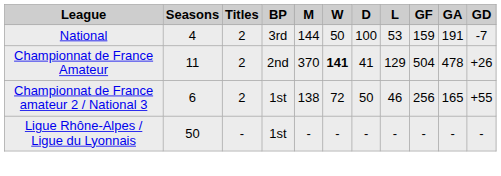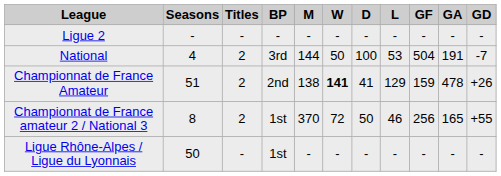+ row: Ligue 2 | - | - | - | - | - | - | - | - | - | -
National | GF: 159 -> 504
Championnat de France Amateur | Seasons: 11 -> 51
Championnat de France Amateur | M: 370 -> 138
Championnat de France Amateur | GF: 504 -> 159
Championnat de France amateur 2 / National 3 | Seasons: 6 -> 8
Championnat de France amateur 2 / National 3 | M: 138 -> 370
